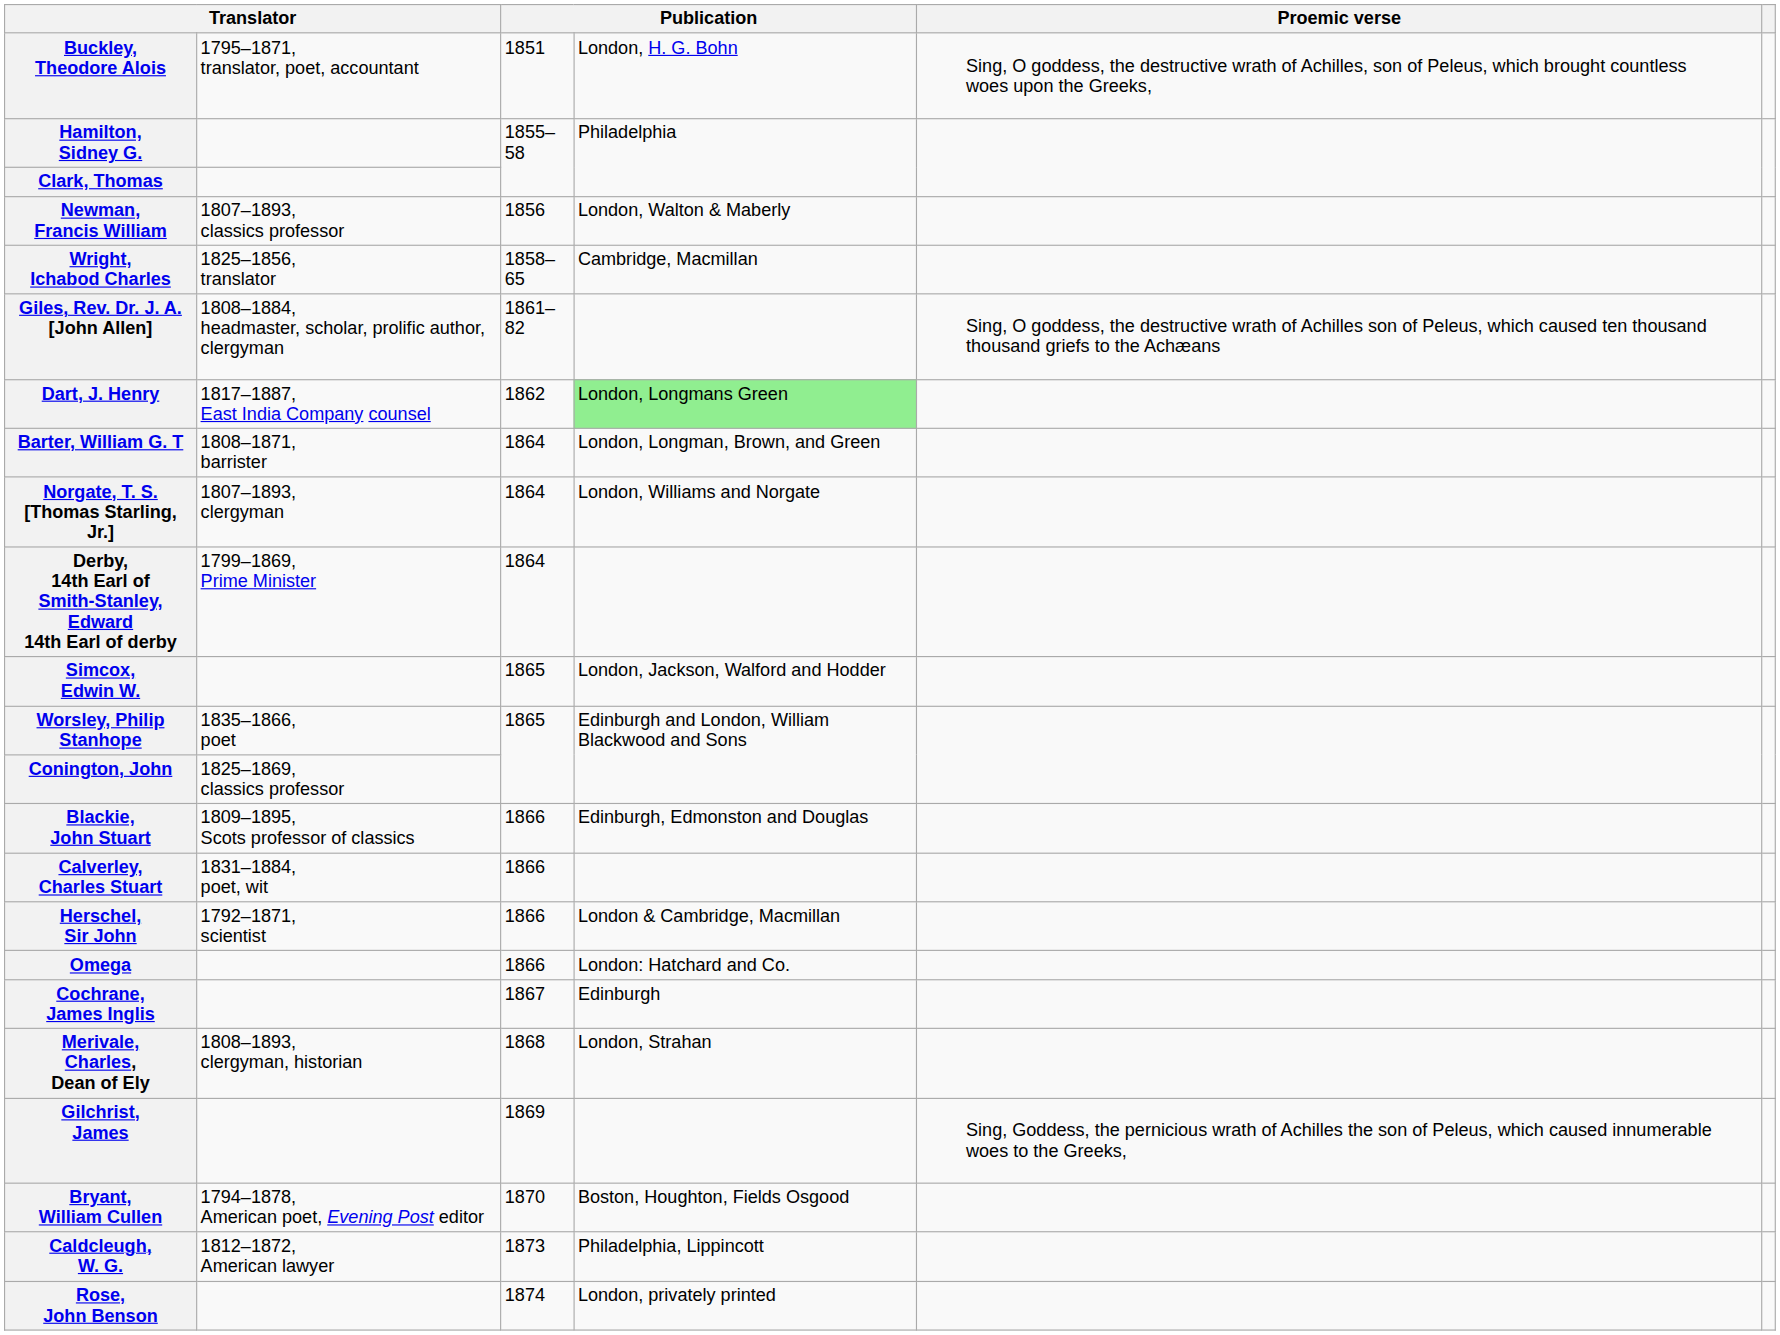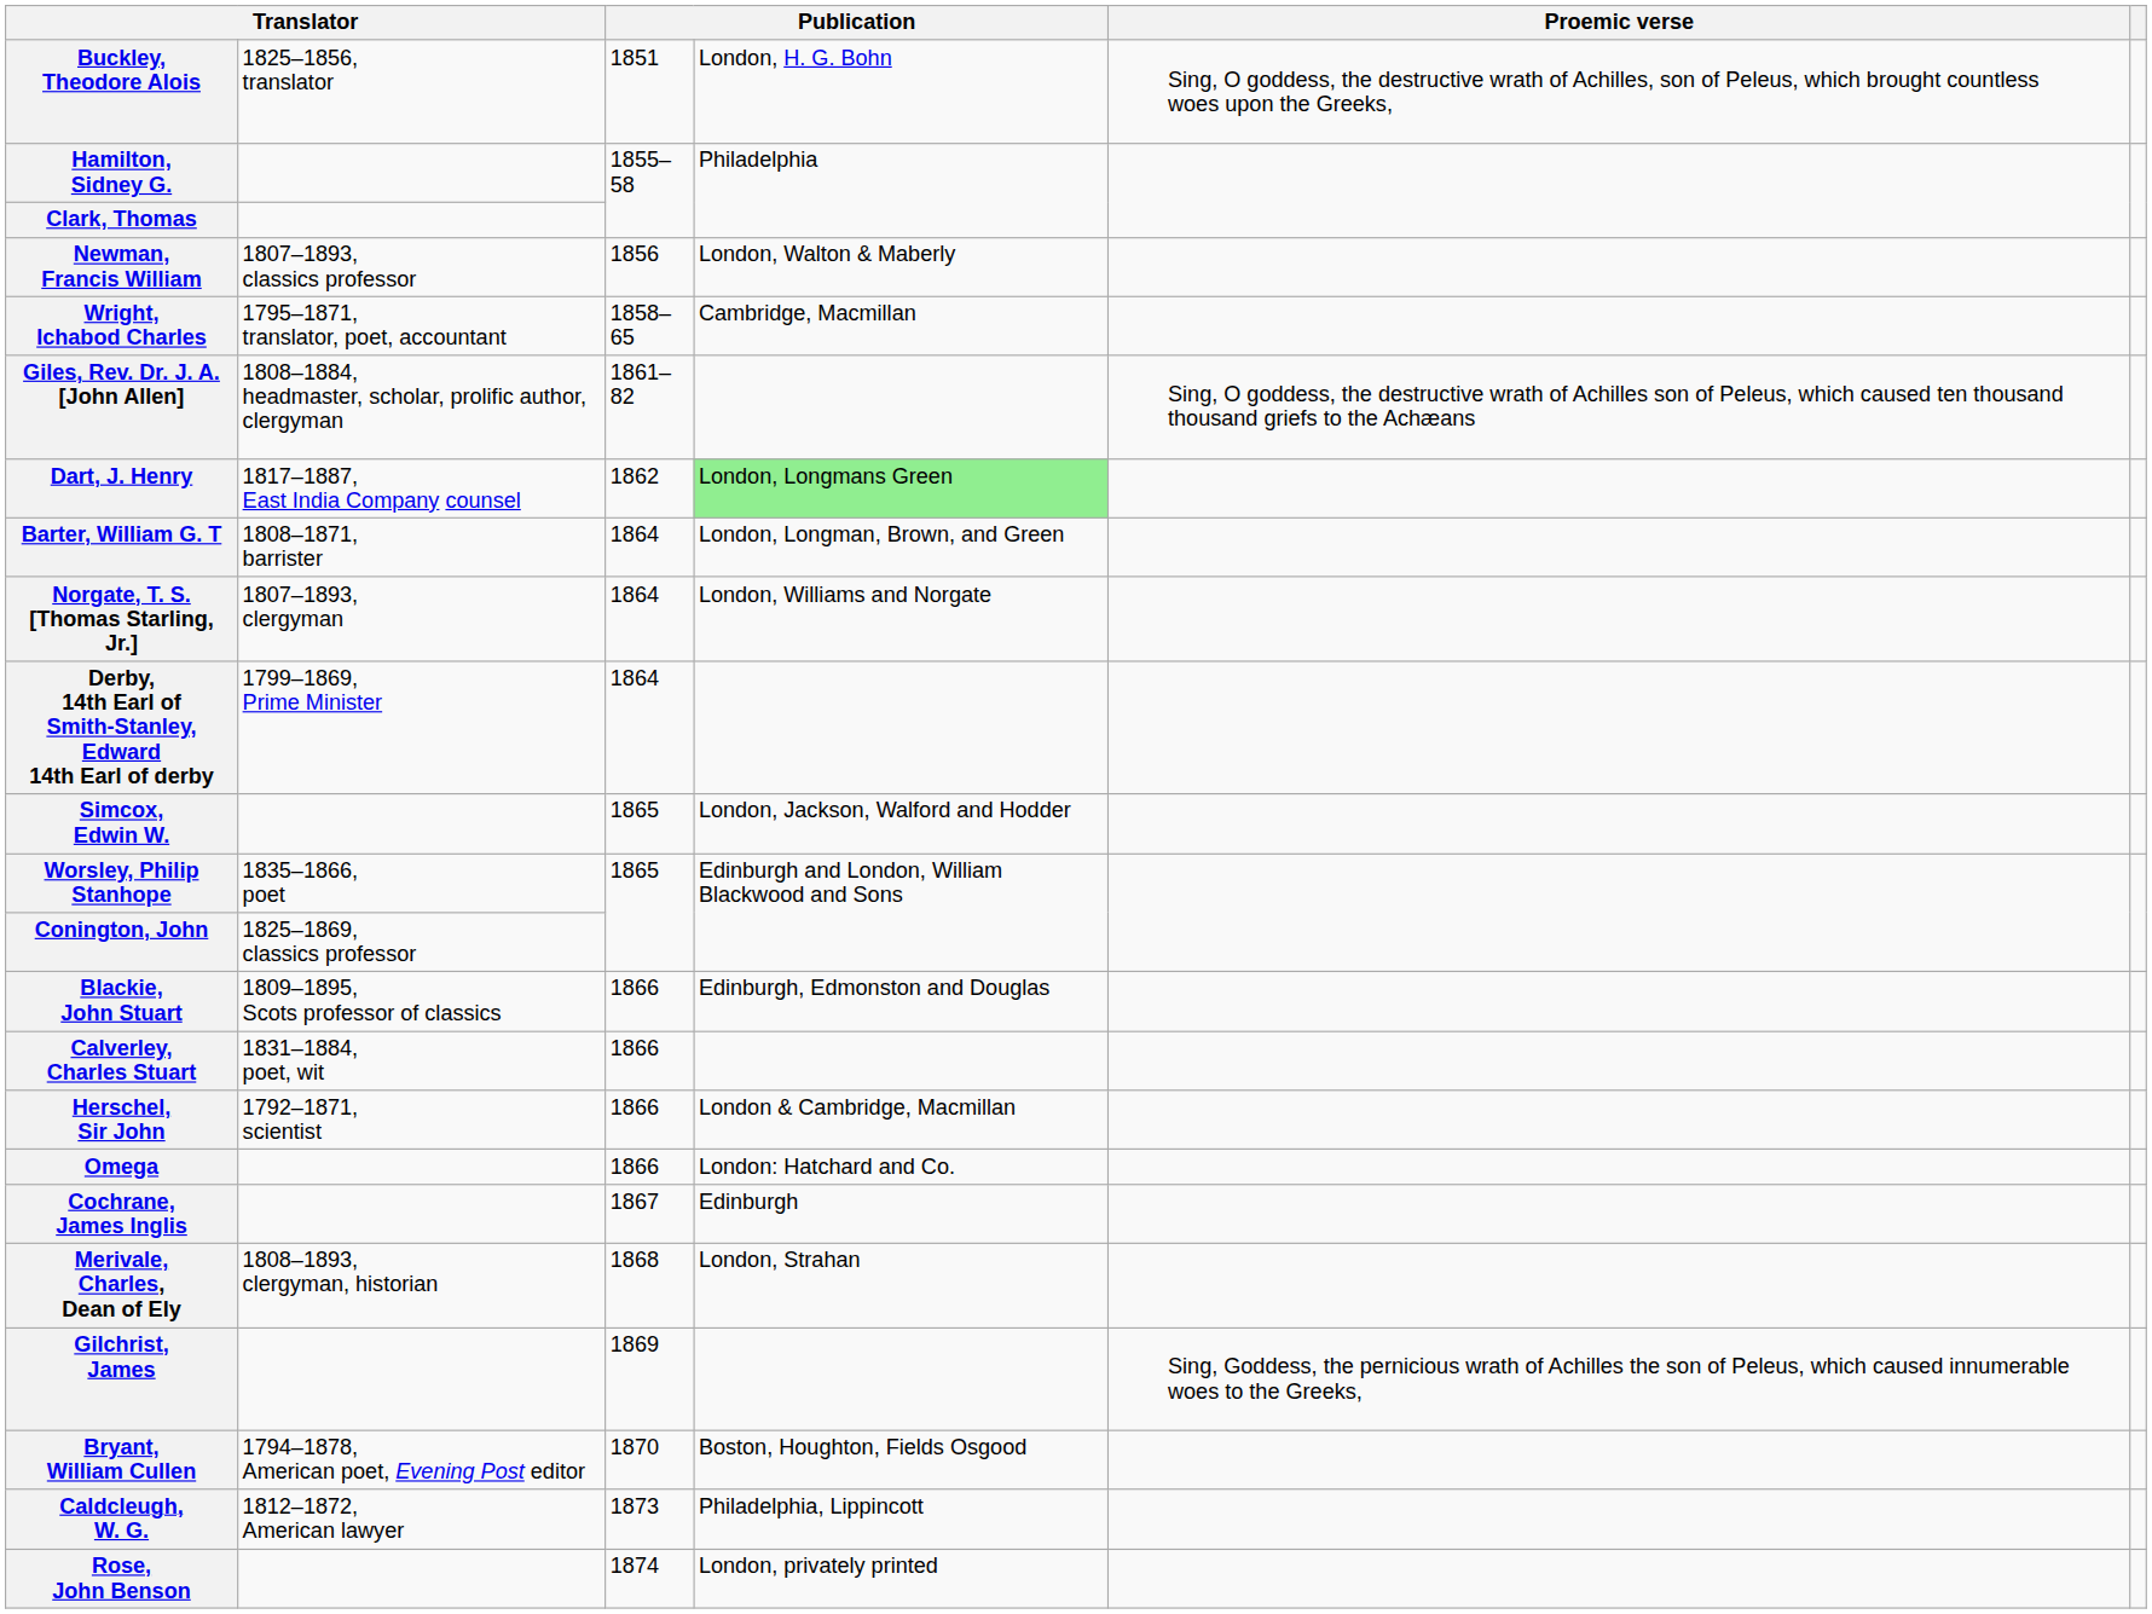Buckley, Theodore Alois | column 2: 1795–1871, translator, poet, accountant -> 1825–1856, translator
Wright, Ichabod Charles | column 2: 1825–1856, translator -> 1795–1871, translator, poet, accountant
